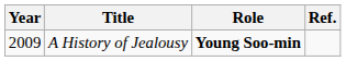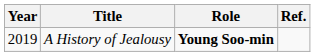A History of Jealousy | Year: 2009 -> 2019
